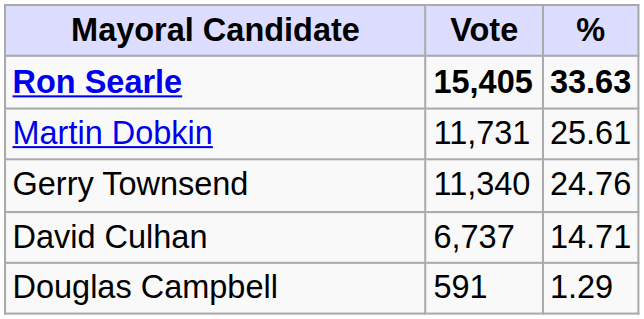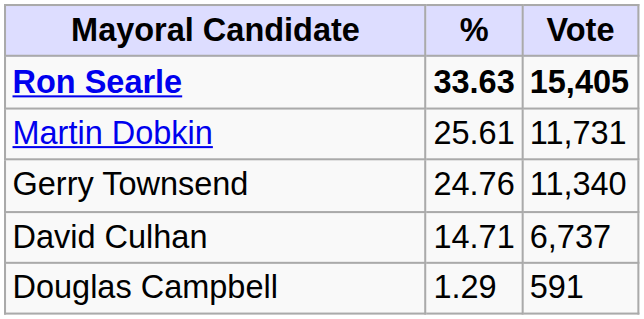columns swapped: Vote <-> %
